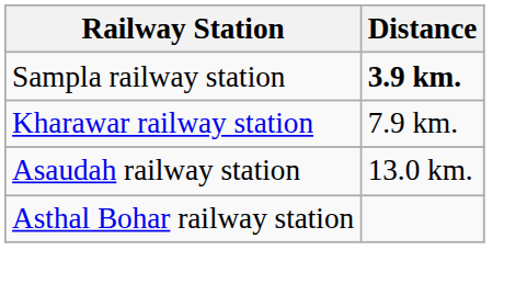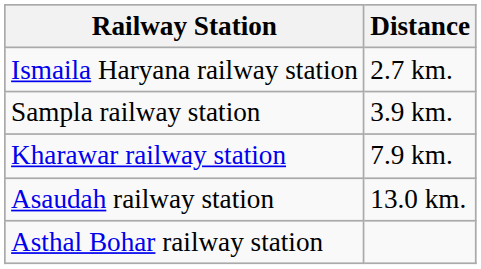+ row: Ismaila Haryana railway station | 2.7 km.
Sampla railway station | Distance: bold -> normal
